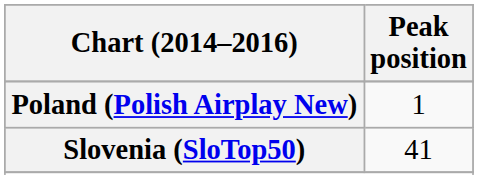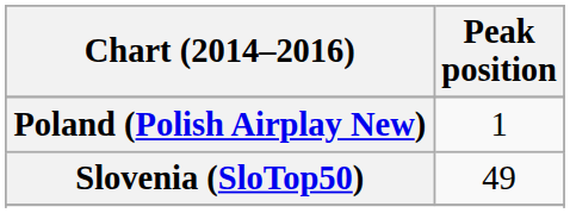Slovenia (SloTop50) | Peak position: 41 -> 49
